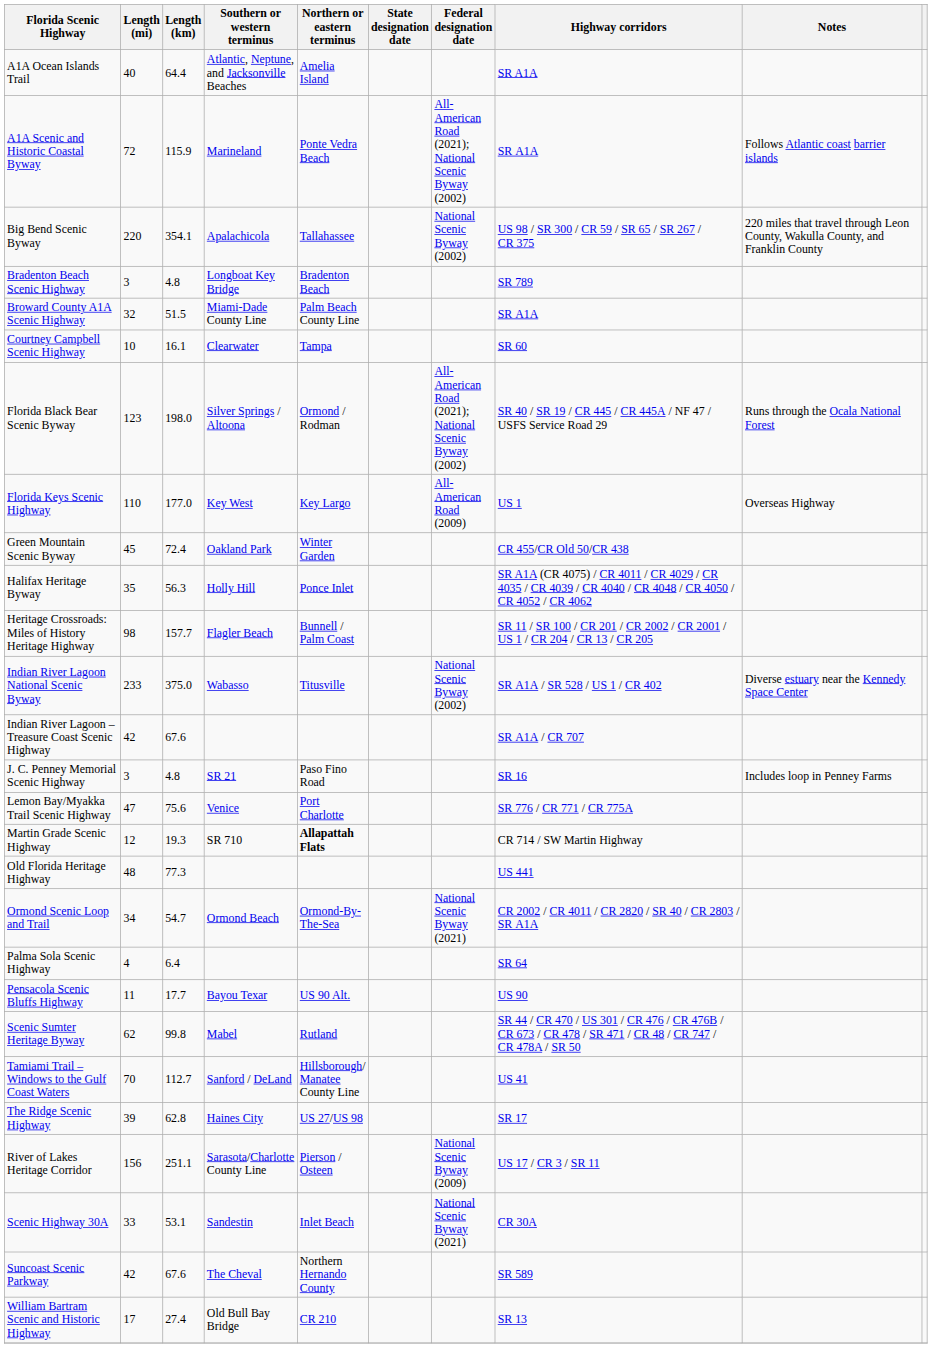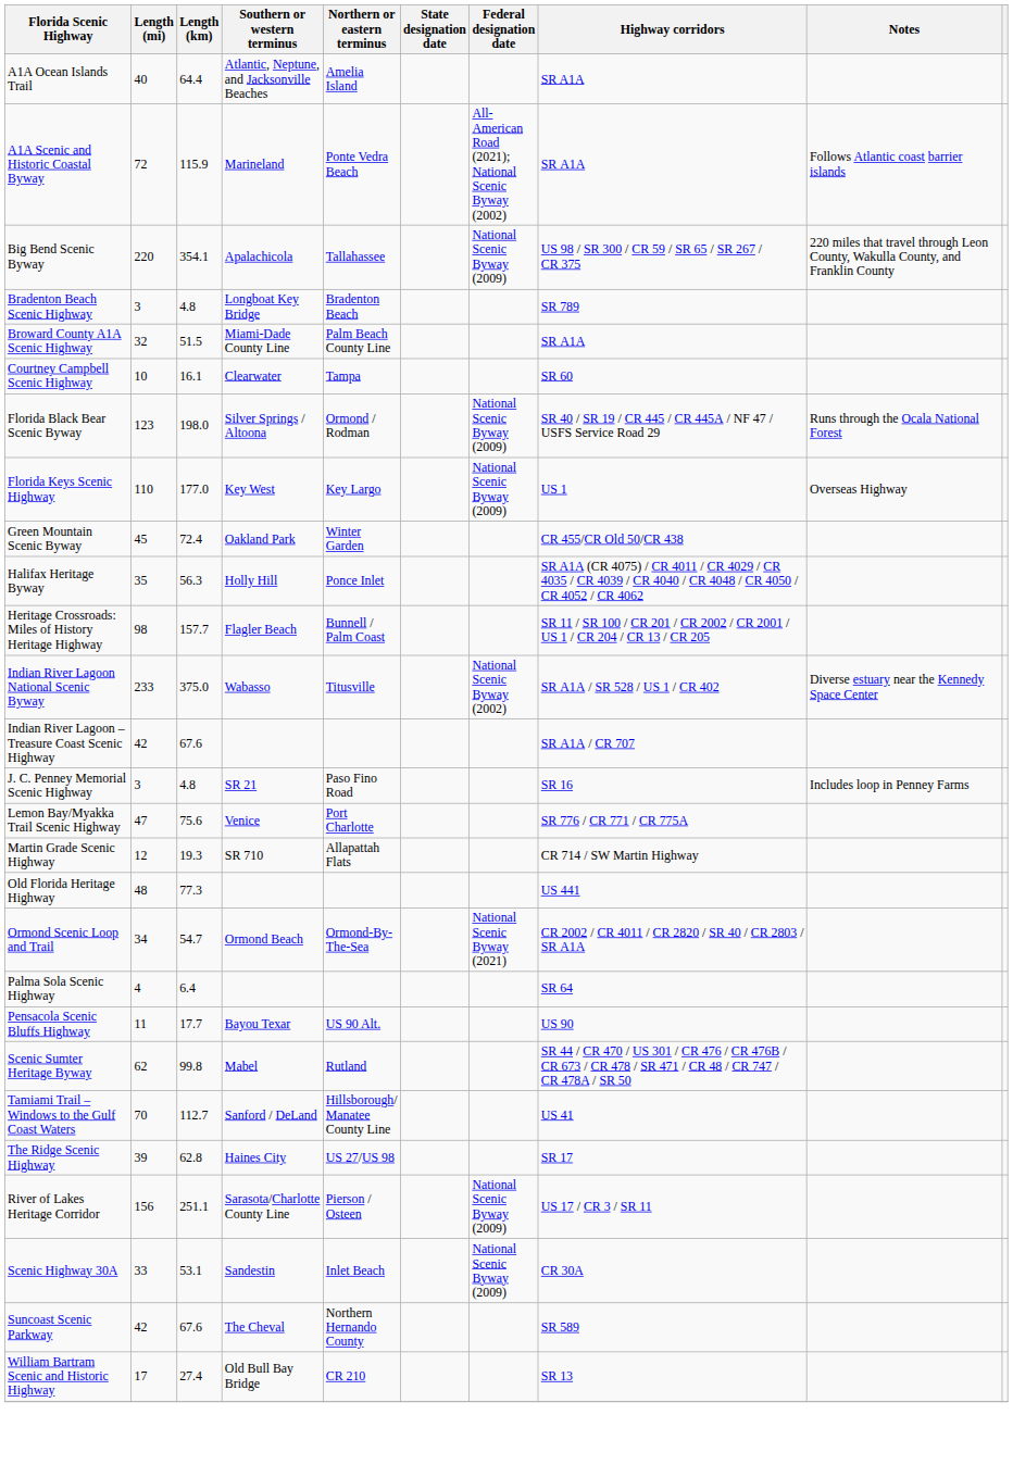Big Bend Scenic Byway | Federal designation date: National Scenic Byway (2002) -> National Scenic Byway (2009)
Florida Black Bear Scenic Byway | Federal designation date: All-American Road (2021); National Scenic Byway (2002) -> National Scenic Byway (2009)
Florida Keys Scenic Highway | Federal designation date: All-American Road (2009) -> National Scenic Byway (2009)
Martin Grade Scenic Highway | Northern or eastern terminus: bold -> normal
Scenic Highway 30A | Federal designation date: National Scenic Byway (2021) -> National Scenic Byway (2009)
